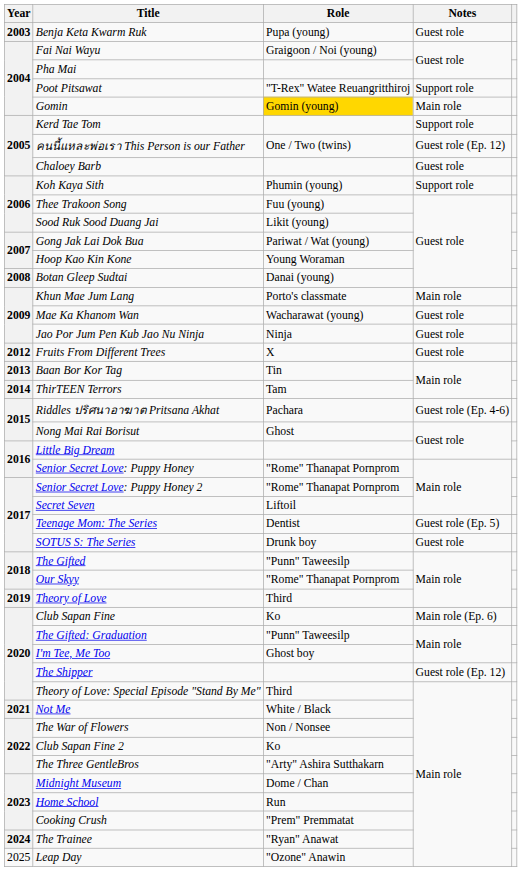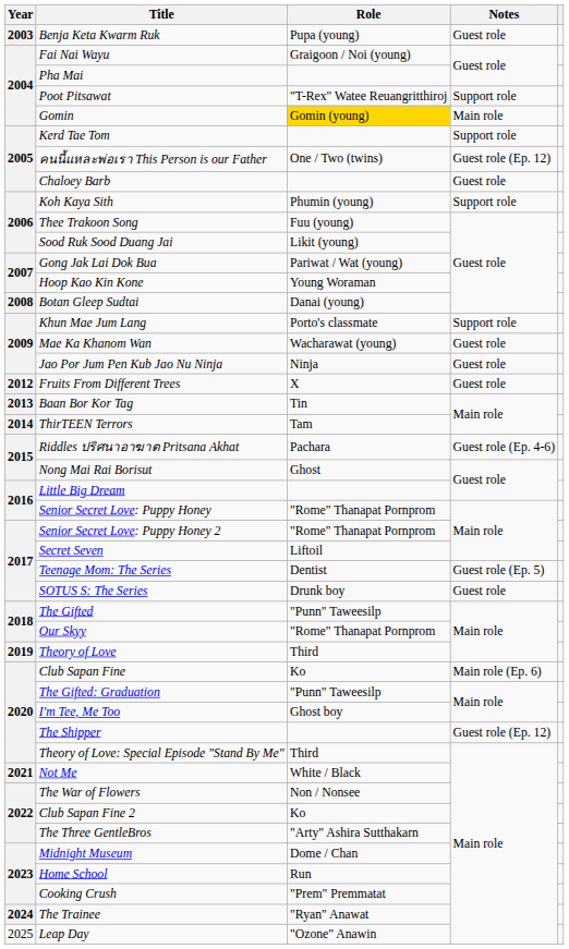Khun Mae Jum Lang | Notes: Main role -> Support role
